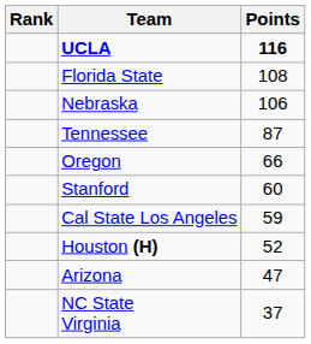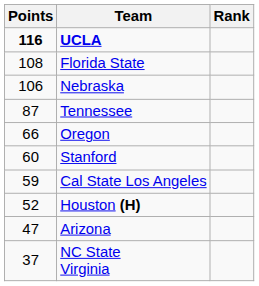columns swapped: Rank <-> Points
